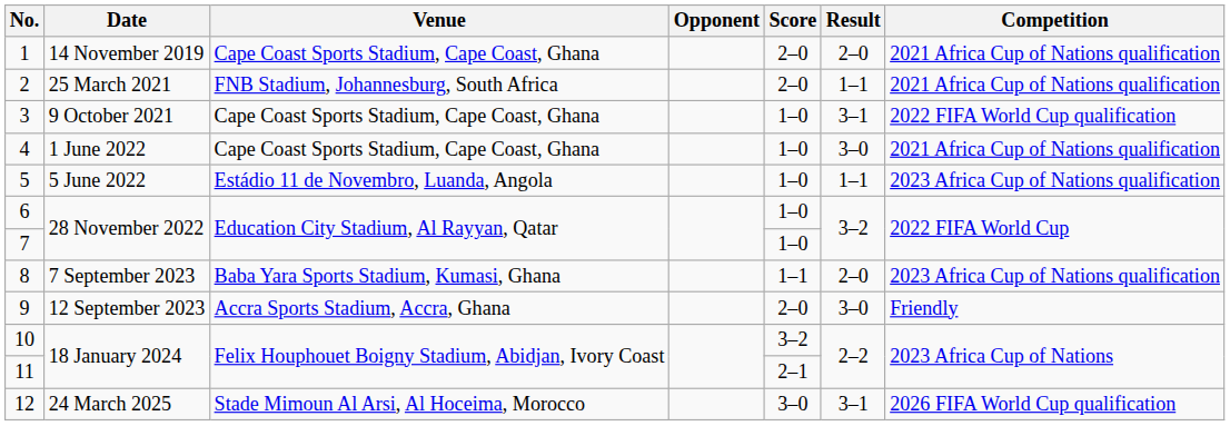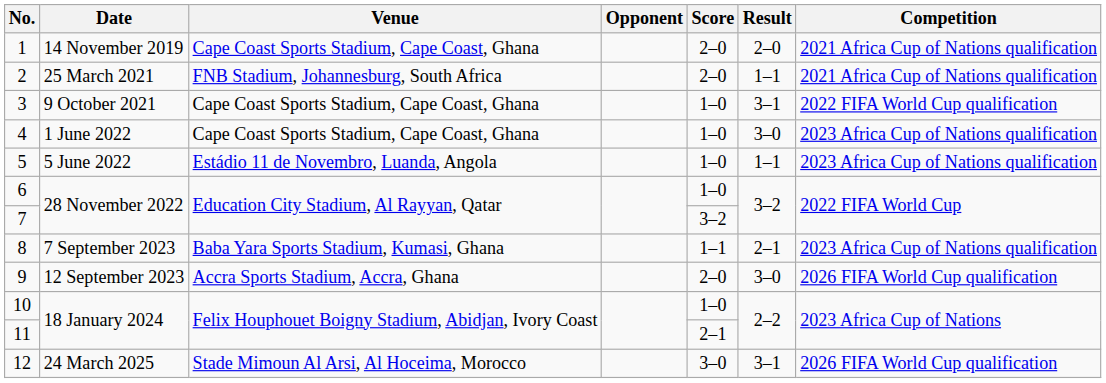4 | Competition: 2021 Africa Cup of Nations qualification -> 2023 Africa Cup of Nations qualification
7 | Score: 1–0 -> 3–2
8 | Result: 2–0 -> 2–1
9 | Competition: Friendly -> 2026 FIFA World Cup qualification
10 | Score: 3–2 -> 1–0
